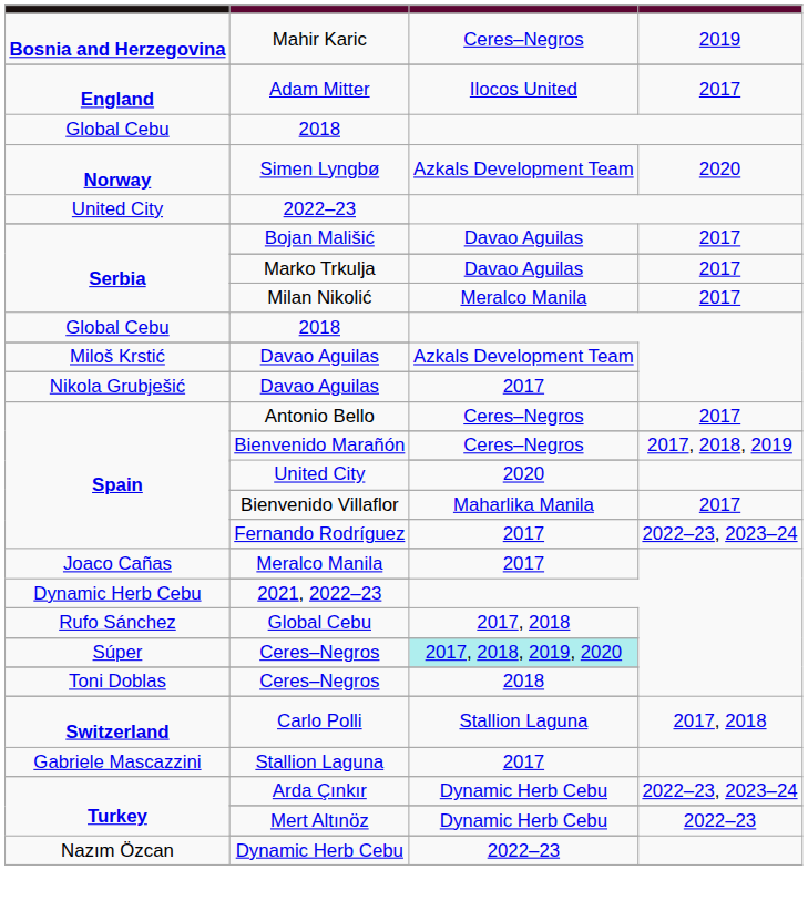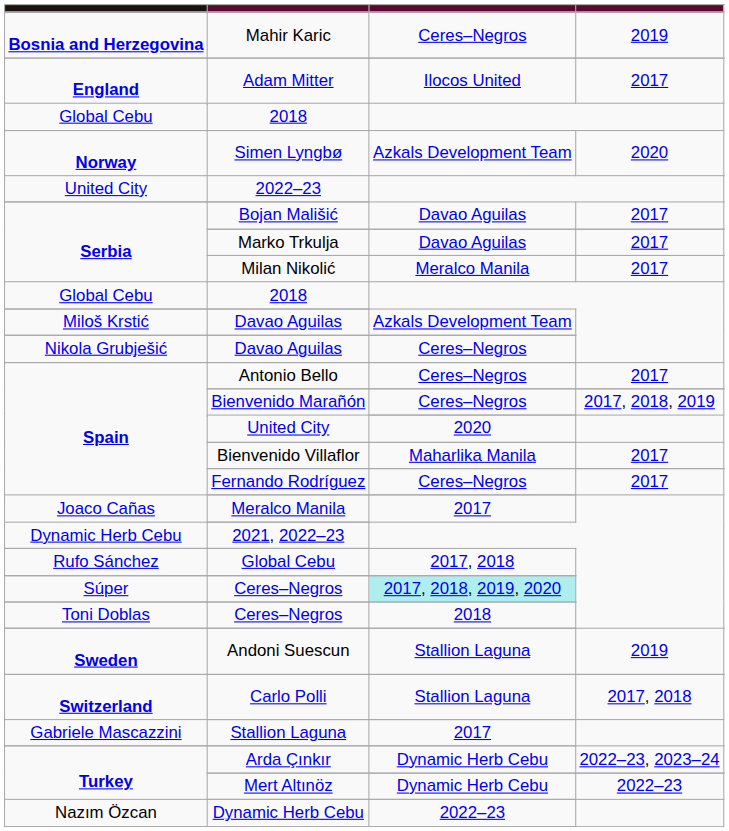Nikola Grubješić / Davao Aguilas | column 3: 2017 -> Ceres–Negros
Fernando Rodríguez | column 3: 2017 -> Ceres–Negros
Fernando Rodríguez | column 4: 2022–23, 2023–24 -> 2017
+ row: Sweden | Andoni Suescun | Stallion Laguna | 2019
